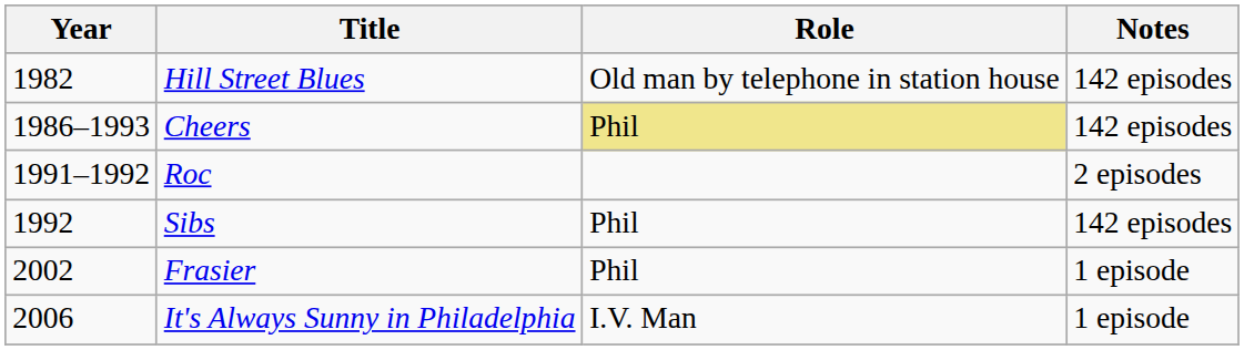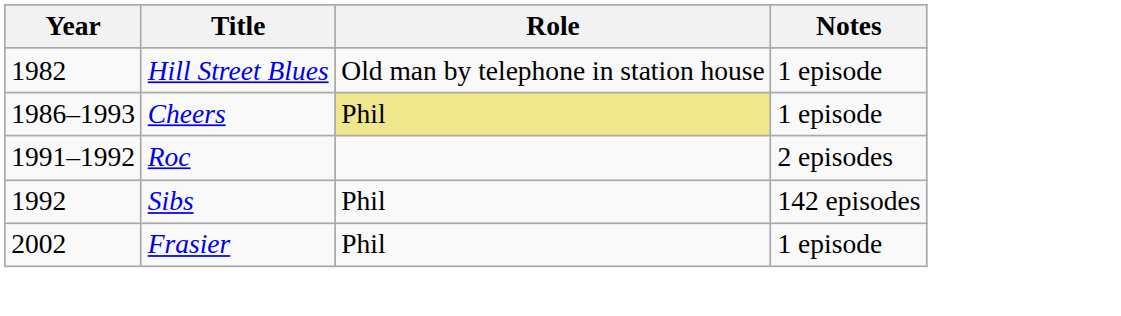Hill Street Blues | Notes: 142 episodes -> 1 episode
Cheers | Notes: 142 episodes -> 1 episode
- row: 2006 | It's Always Sunny in Philadelphia | I.V. Man | 1 episode
